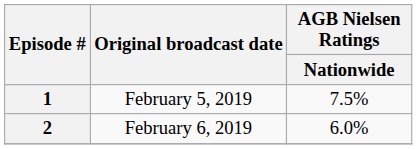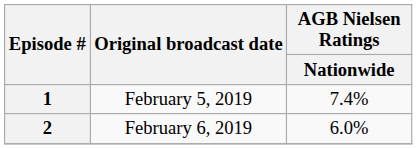1 | AGB Nielsen Ratings / Nationwide: 7.5% -> 7.4%
